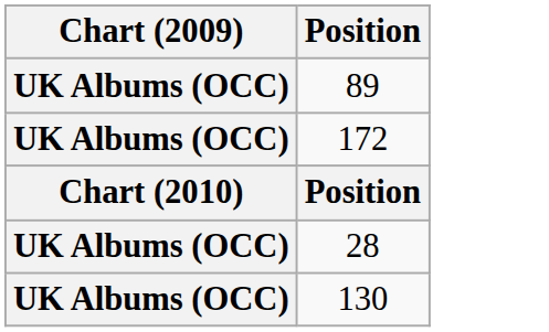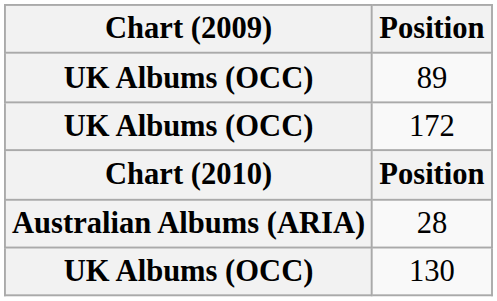28 | Chart (2009): UK Albums (OCC) -> Australian Albums (ARIA)
